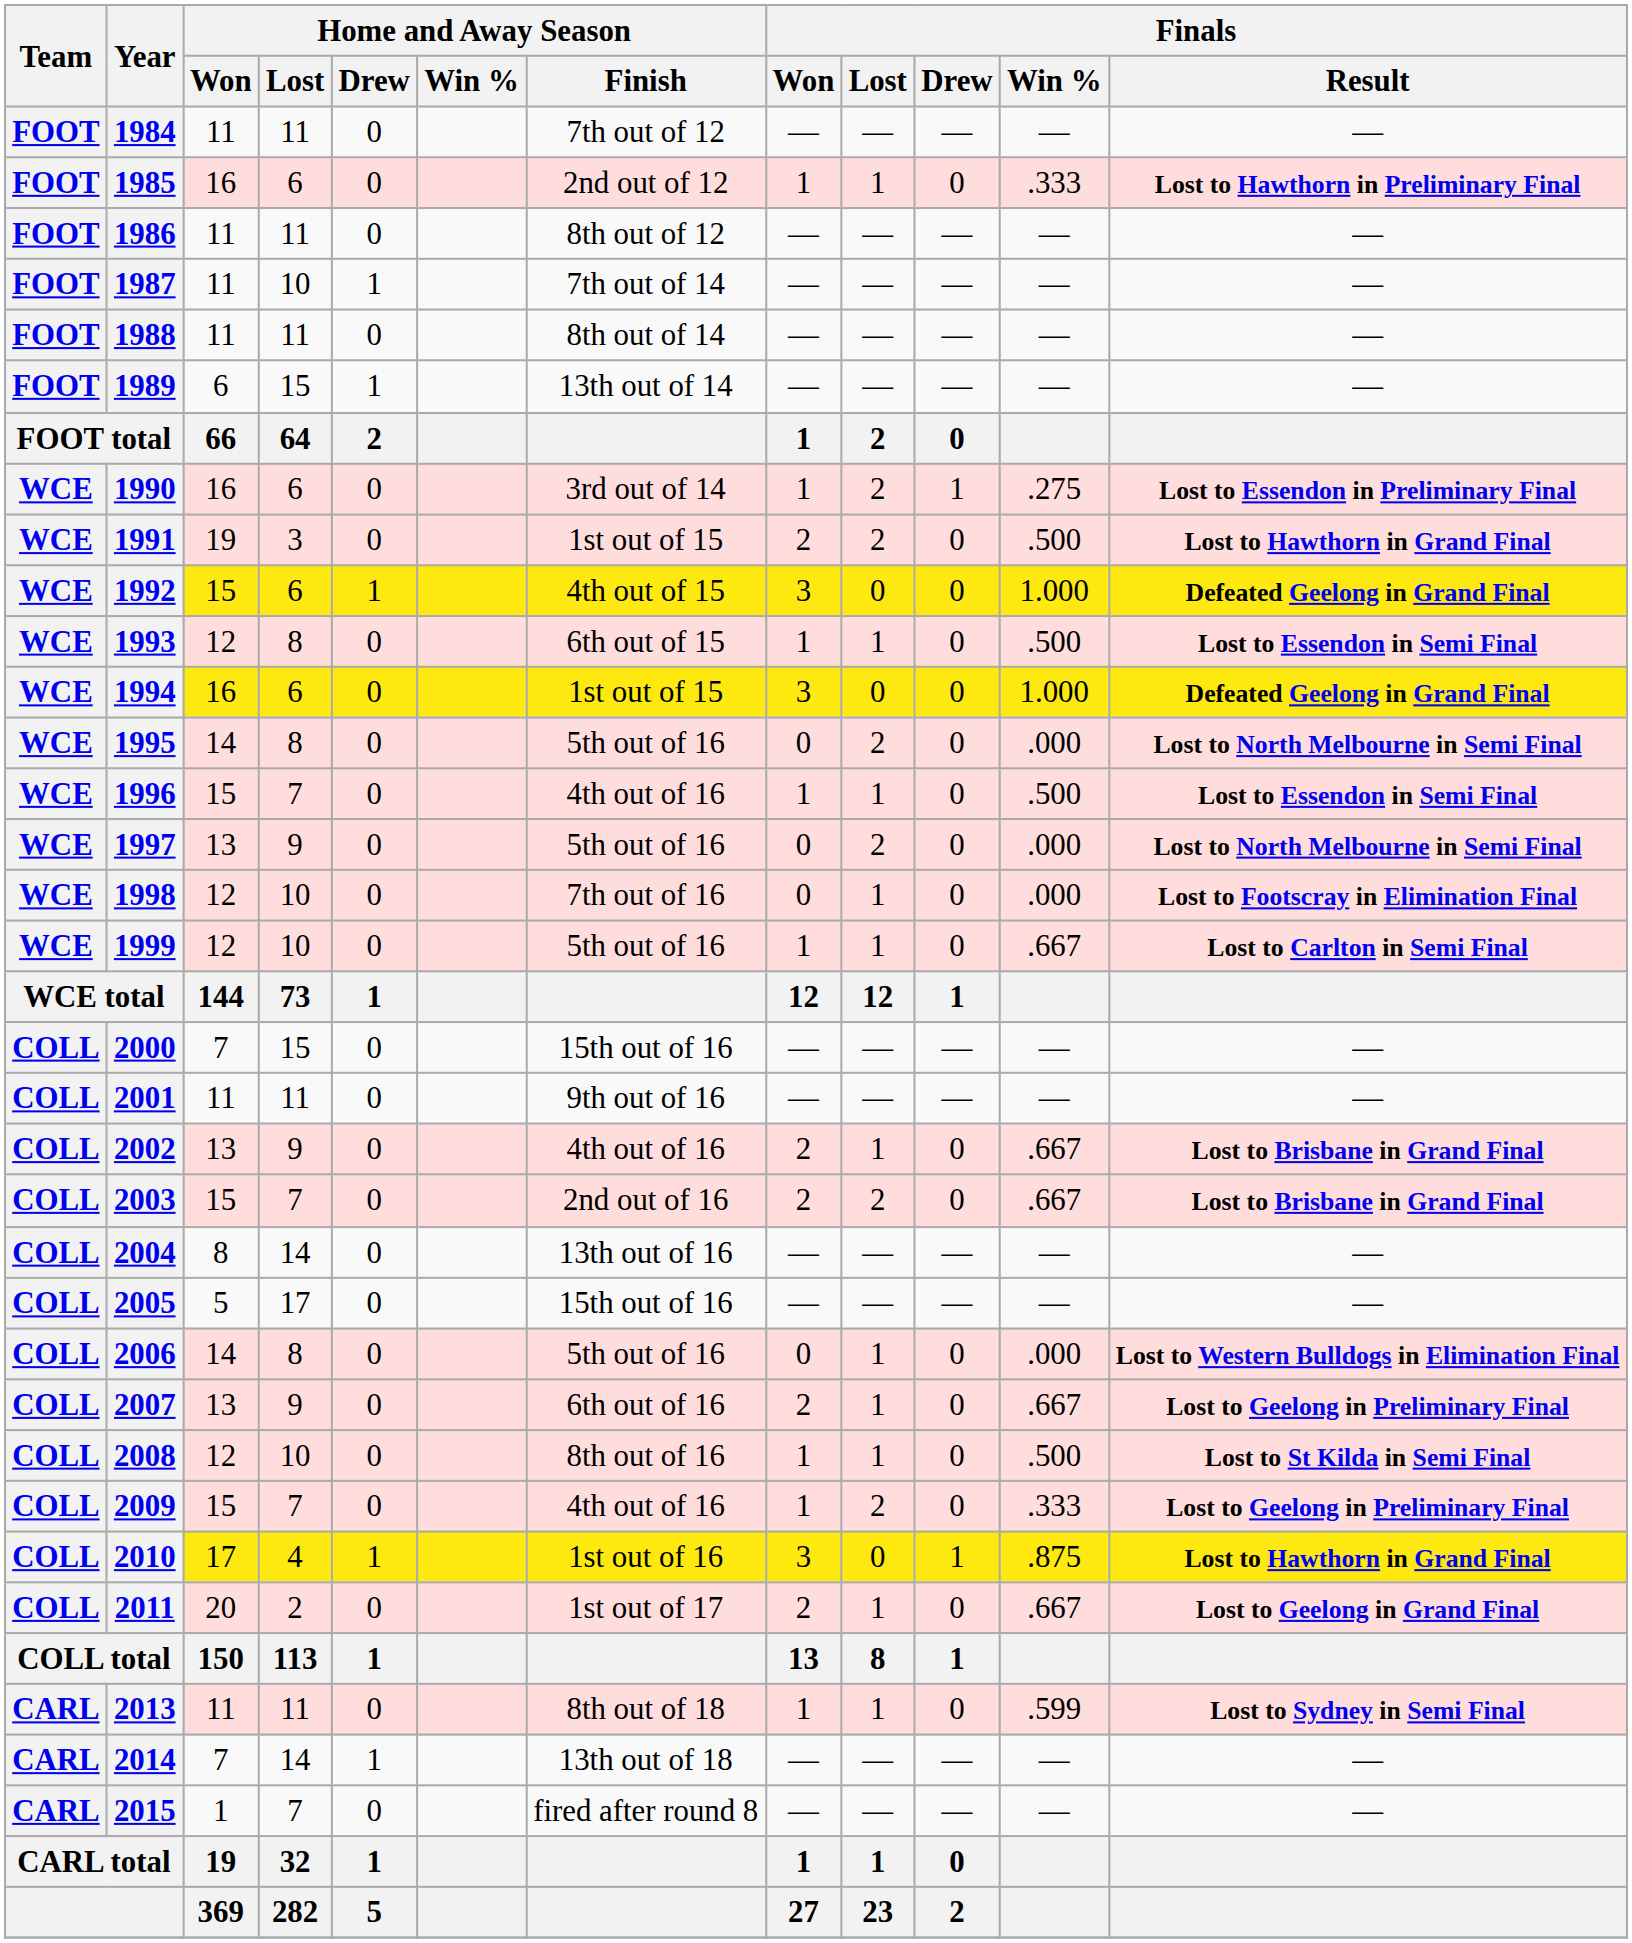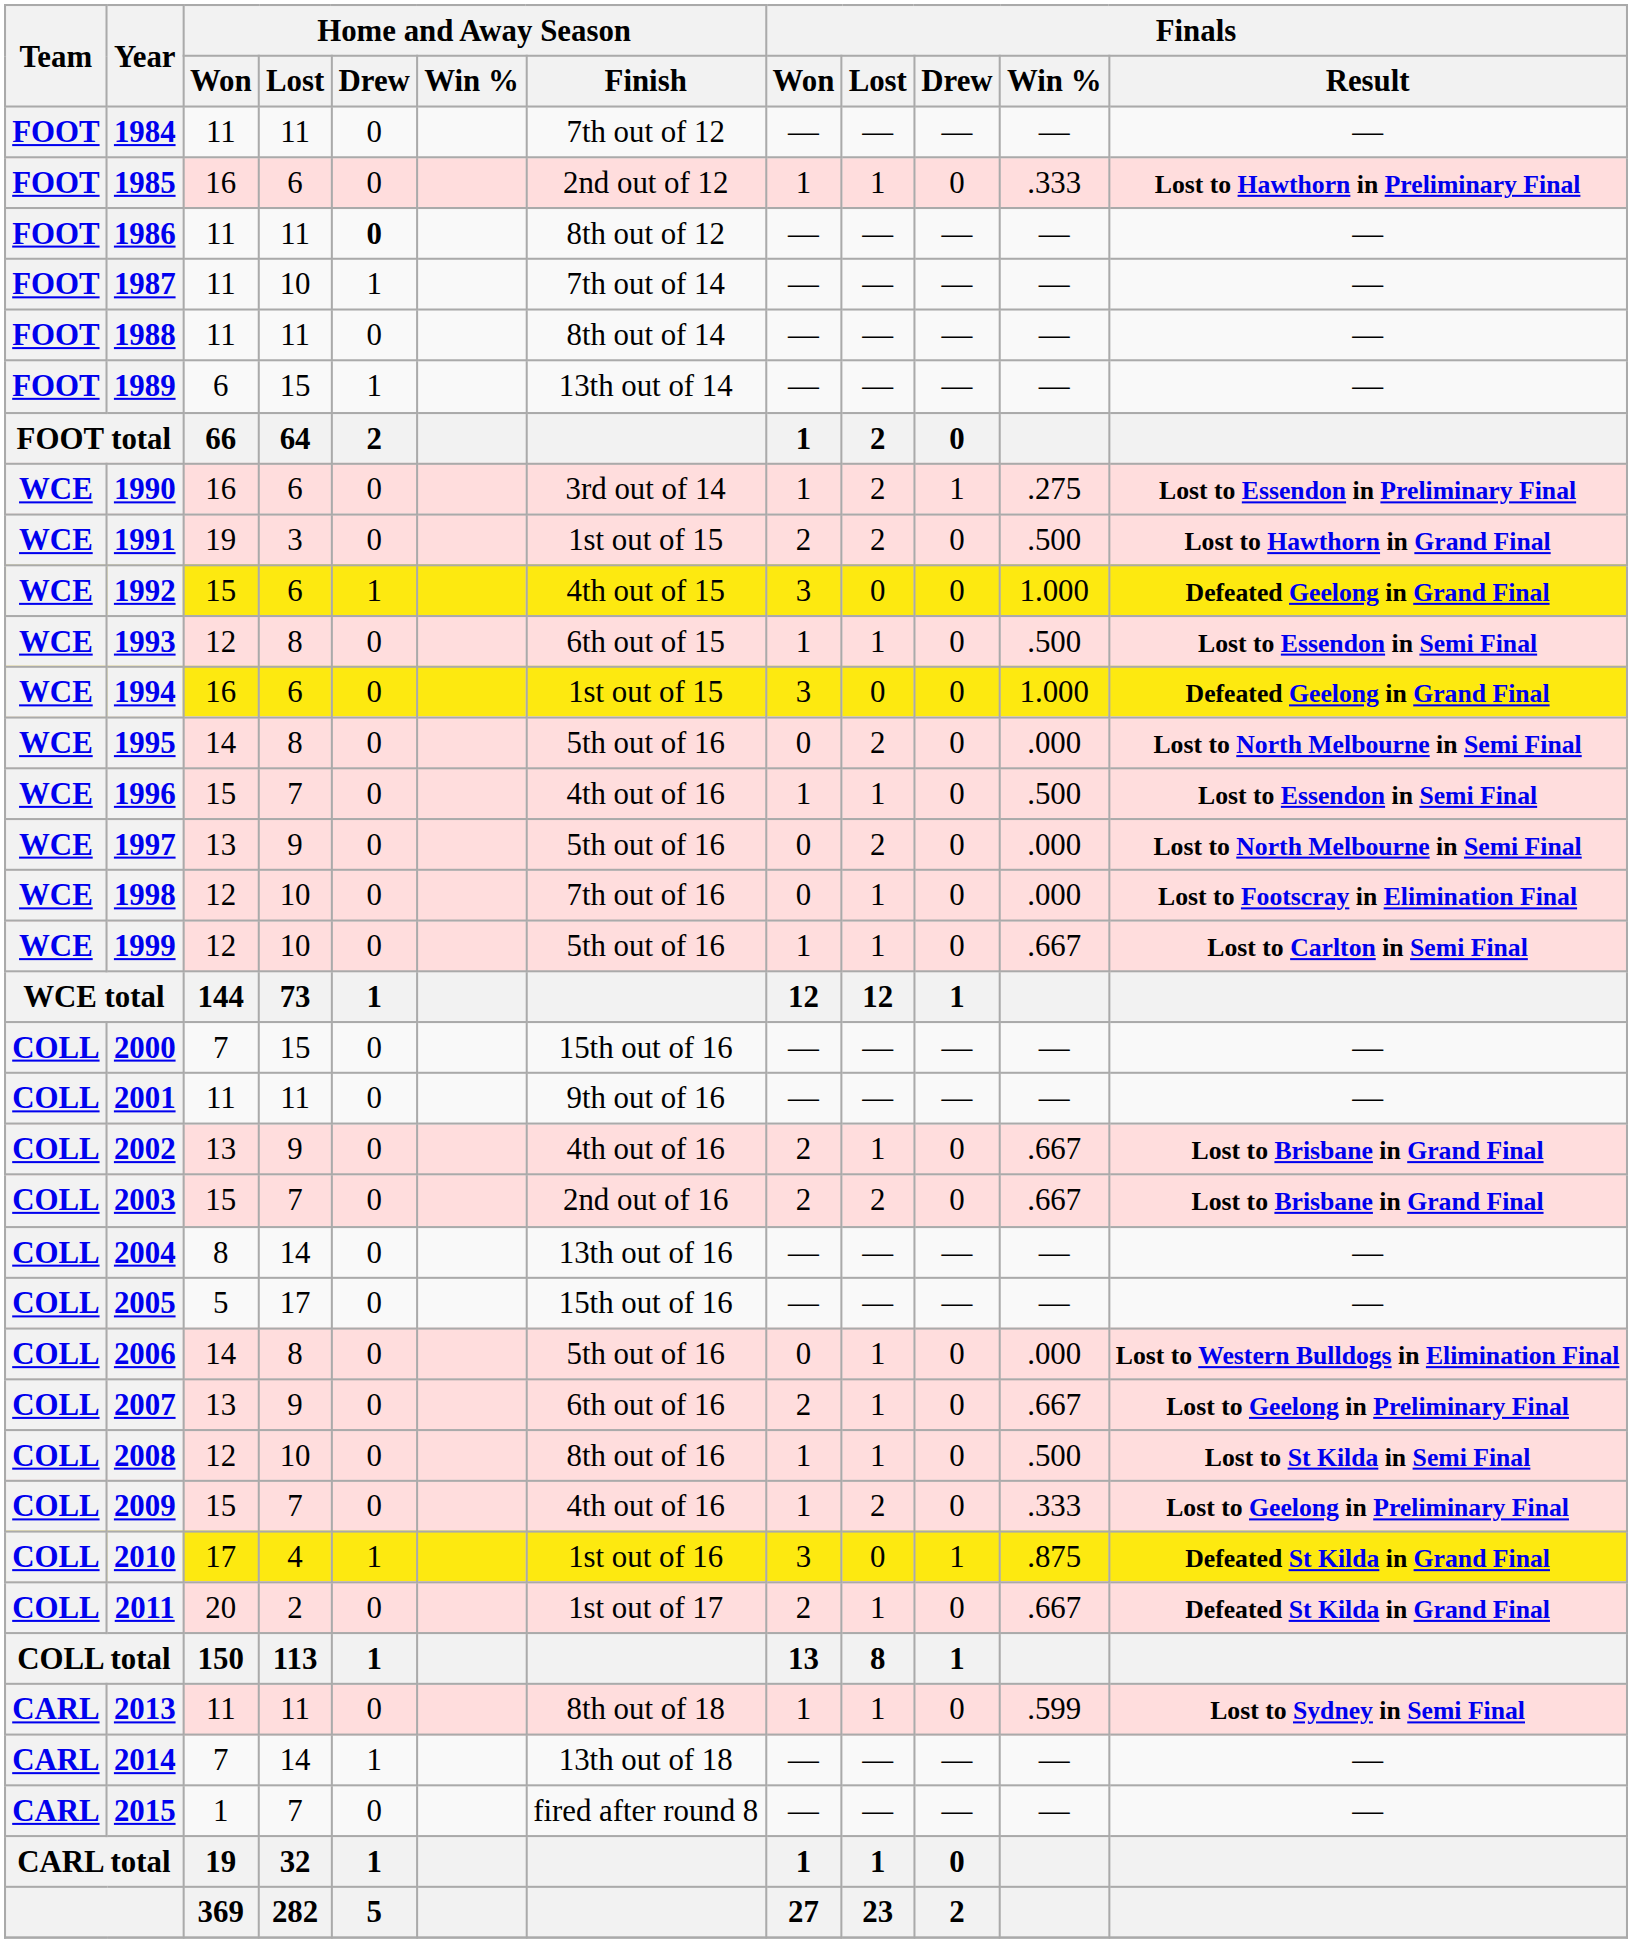1986 | Home and Away Season / Drew: normal -> bold
2010 | Finals / Result: Lost to Hawthorn in Grand Final -> Defeated St Kilda in Grand Final
2011 | Finals / Result: Lost to Geelong in Grand Final -> Defeated St Kilda in Grand Final
